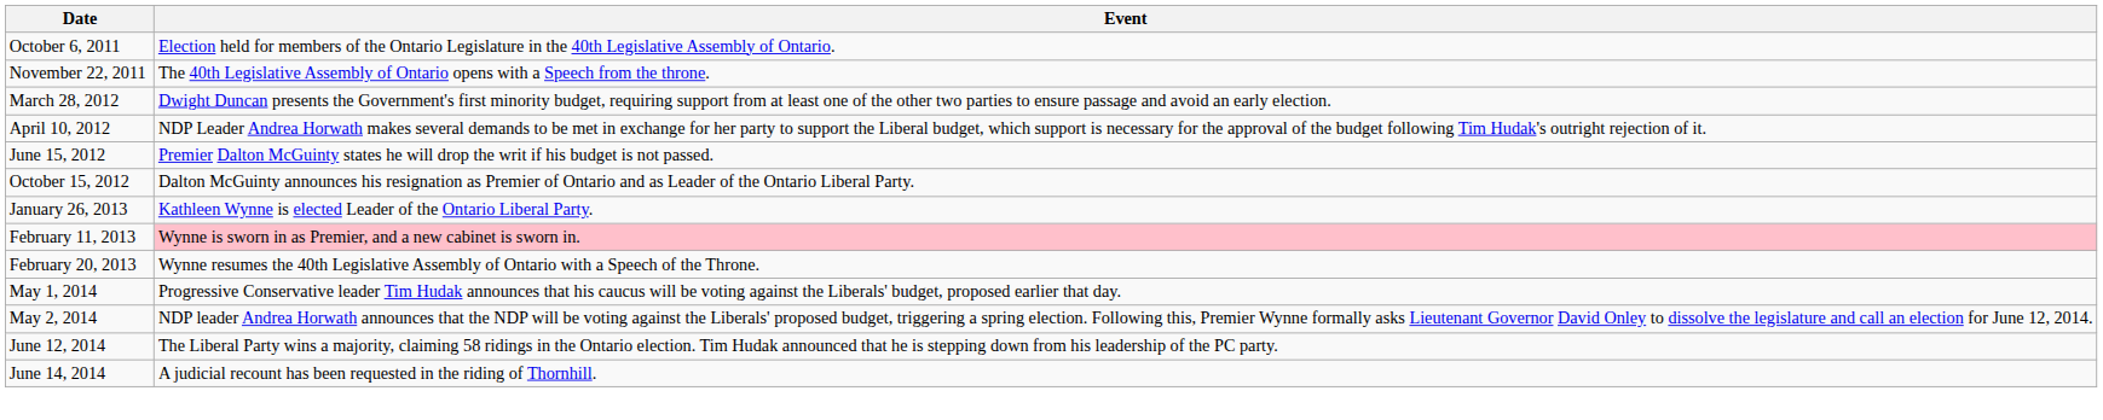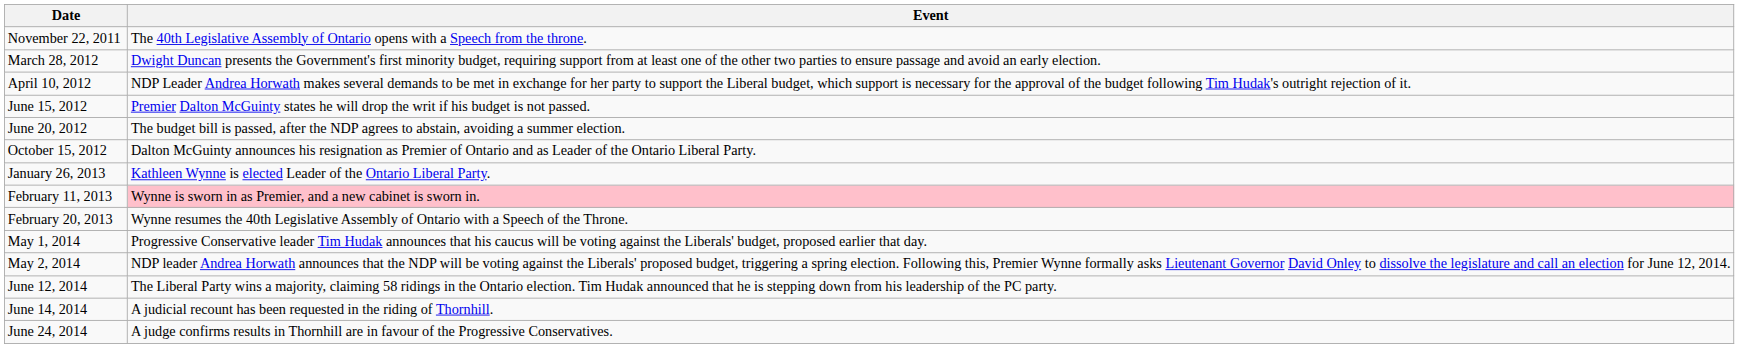- row: October 6, 2011 | Election held for members of the Ontario Legislature in the 40th Legislative Assembly of Ontario.
+ row: June 20, 2012 | The budget bill is passed, after the NDP agrees to abstain, avoiding a summer election.
+ row: June 24, 2014 | A judge confirms results in Thornhill are in favour of the Progressive Conservatives.
